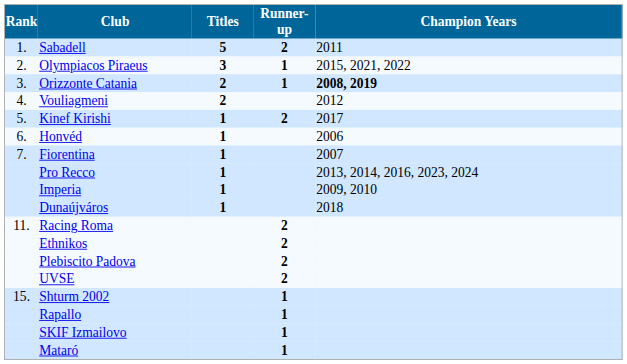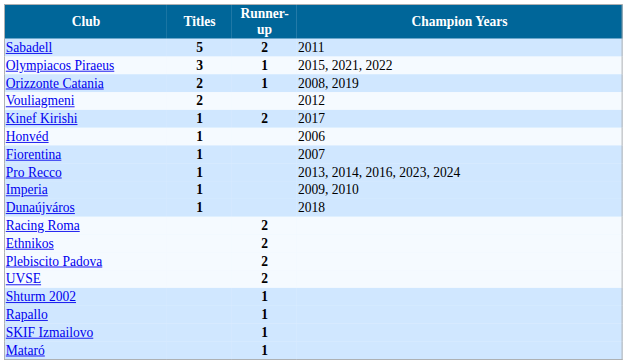- column: Rank | 1. | 2. | 3. | 4. | 5. | 6. | 7. | 11. | 15.
Orizzonte Catania | Champion Years: bold -> normal
